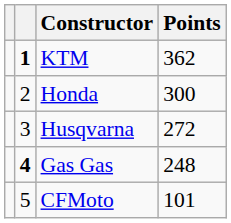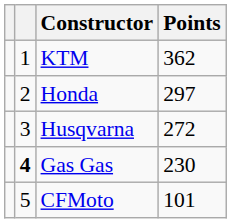KTM | column 2: bold -> normal
Honda | Points: 300 -> 297
Gas Gas | Points: 248 -> 230
